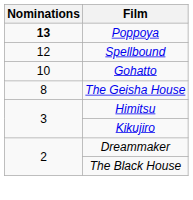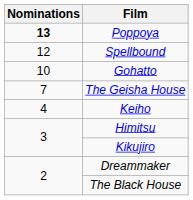The Geisha House | Nominations: 8 -> 7
+ row: 4 | Keiho
